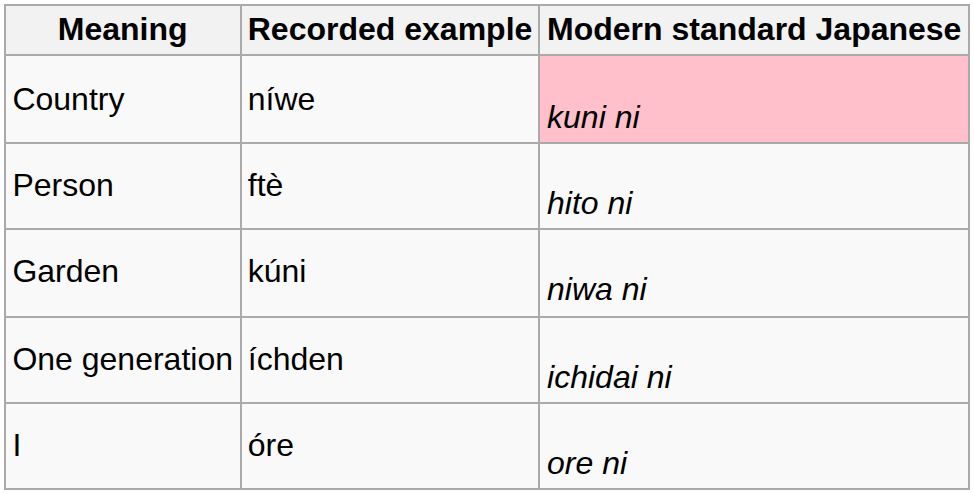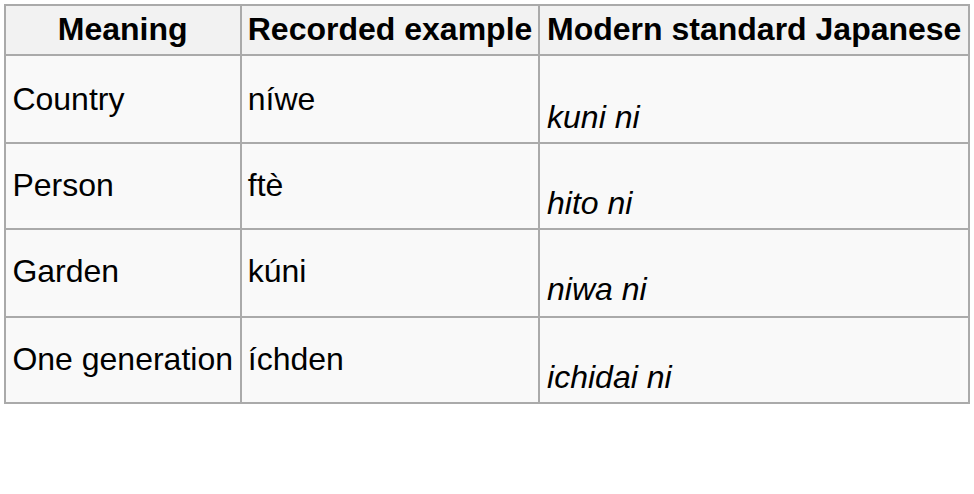Country | Modern standard Japanese: pink background -> no background
- row: I | óre | ore ni
